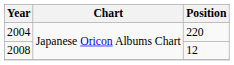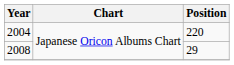2008 | Position: 12 -> 29
